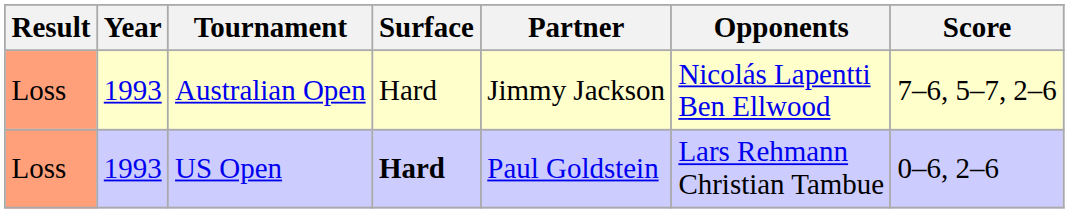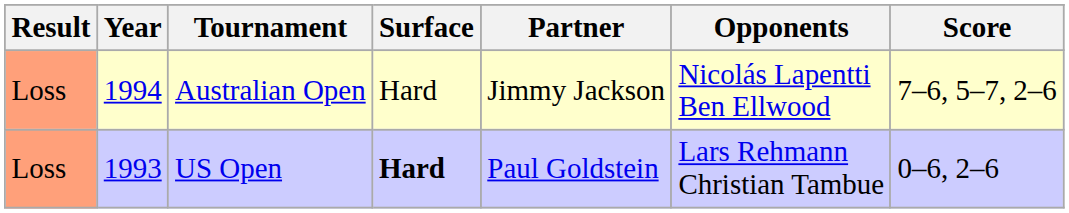Australian Open | Year: 1993 -> 1994
